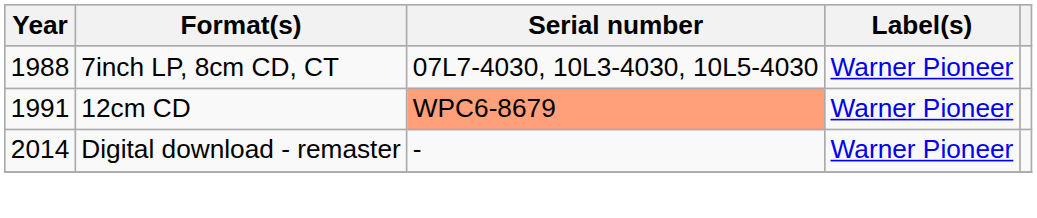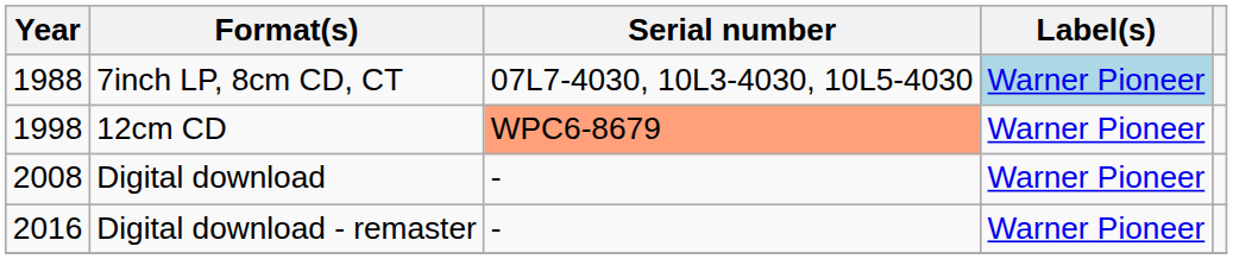7inch LP, 8cm CD, CT | Label(s): no background -> lightblue background
12cm CD | Year: 1991 -> 1998
+ row: 2008 | Digital download | - | Warner Pioneer
Digital download - remaster | Year: 2014 -> 2016
